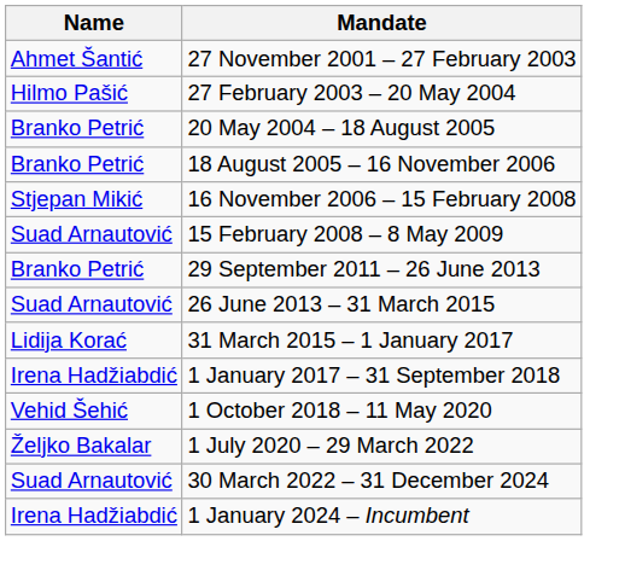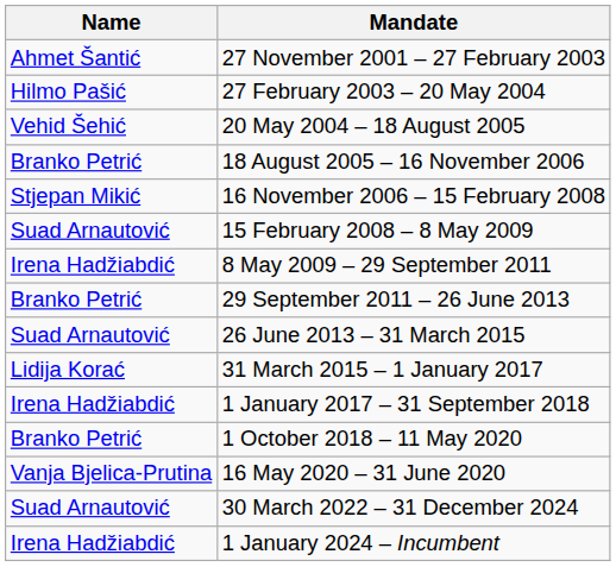20 May 2004 – 18 August 2005 | Name: Branko Petrić -> Vehid Šehić
+ row: Irena Hadžiabdić | 8 May 2009 – 29 September 2011
1 October 2018 – 11 May 2020 | Name: Vehid Šehić -> Branko Petrić
+ row: Vanja Bjelica-Prutina | 16 May 2020 – 31 June 2020
- row: Željko Bakalar | 1 July 2020 – 29 March 2022
